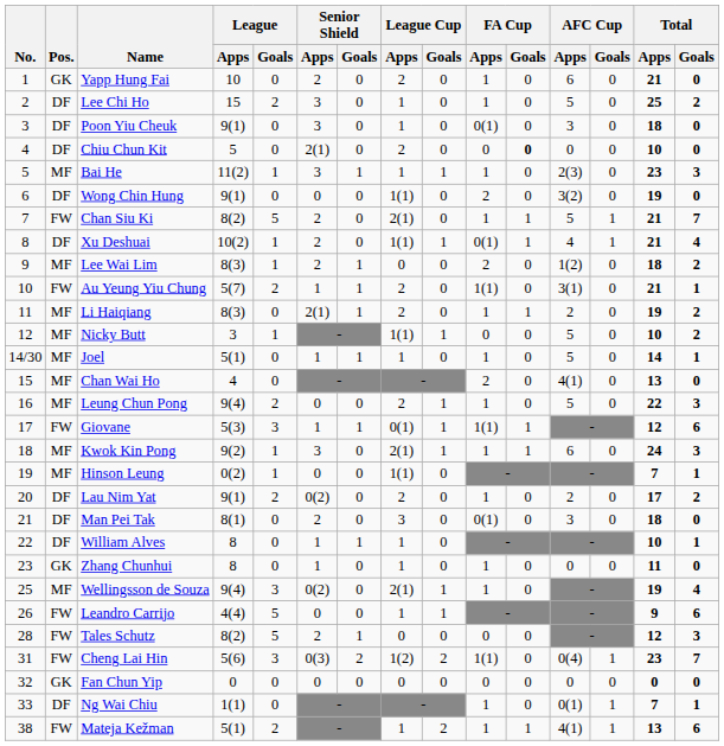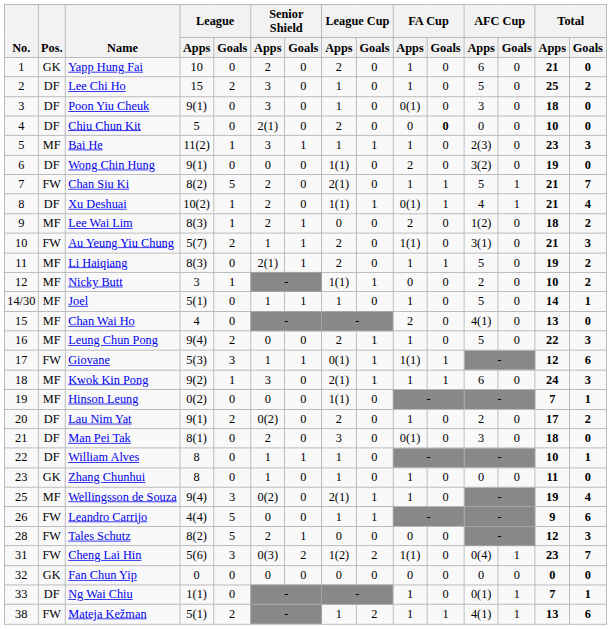Au Yeung Yiu Chung | Total / Goals: 1 -> 3
Li Haiqiang | AFC Cup / Apps: 2 -> 5
Nicky Butt | AFC Cup / Apps: 5 -> 2
Hinson Leung | League / Goals: 1 -> 0
